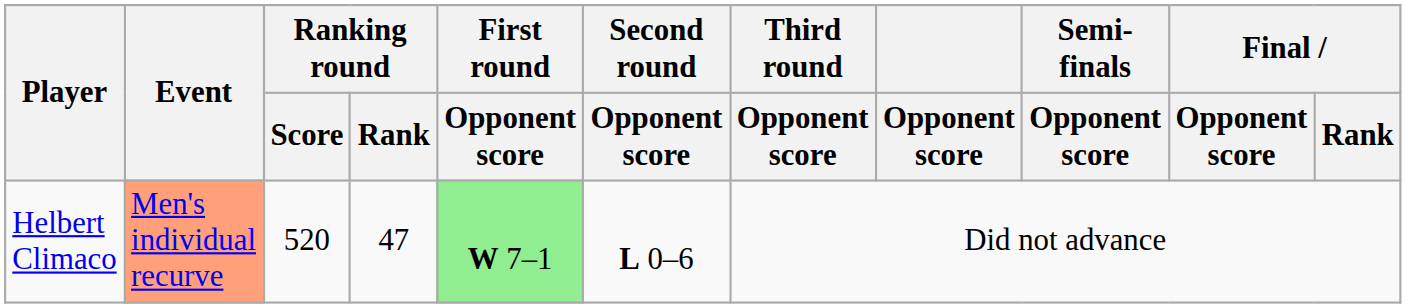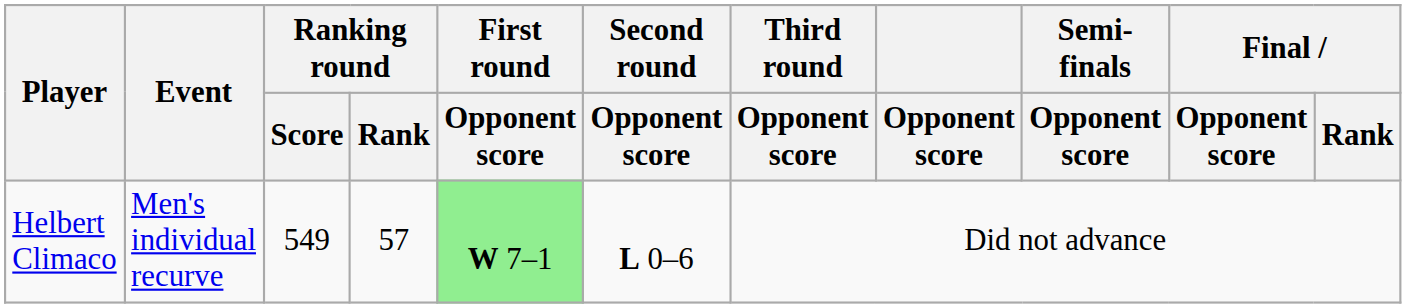Helbert Climaco | Event: lightsalmon background -> no background
Helbert Climaco | Ranking round / Score: 520 -> 549
Helbert Climaco | Ranking round / Rank: 47 -> 57
